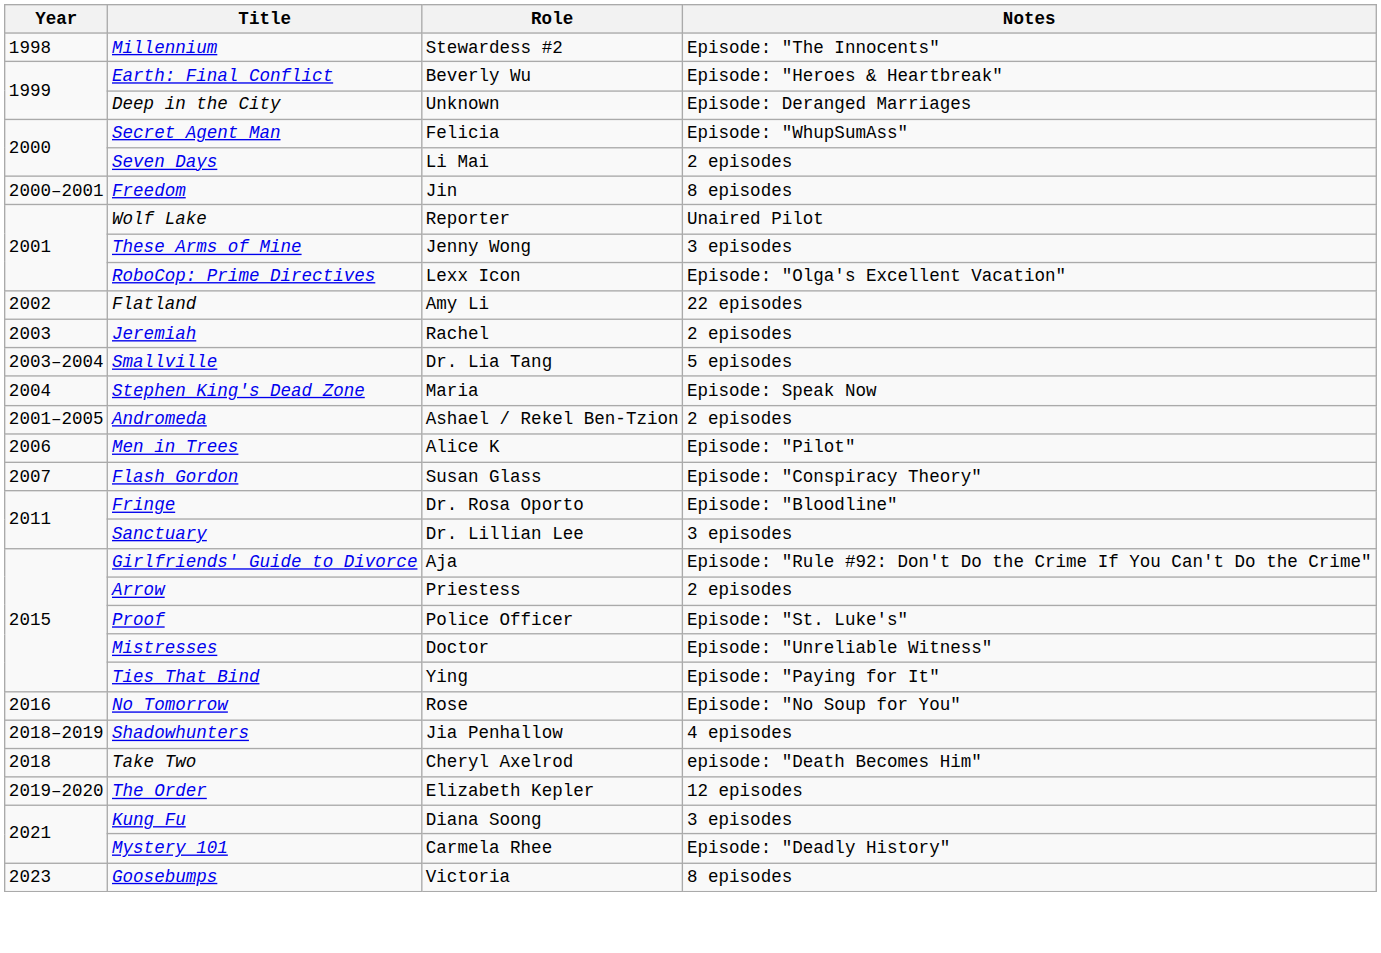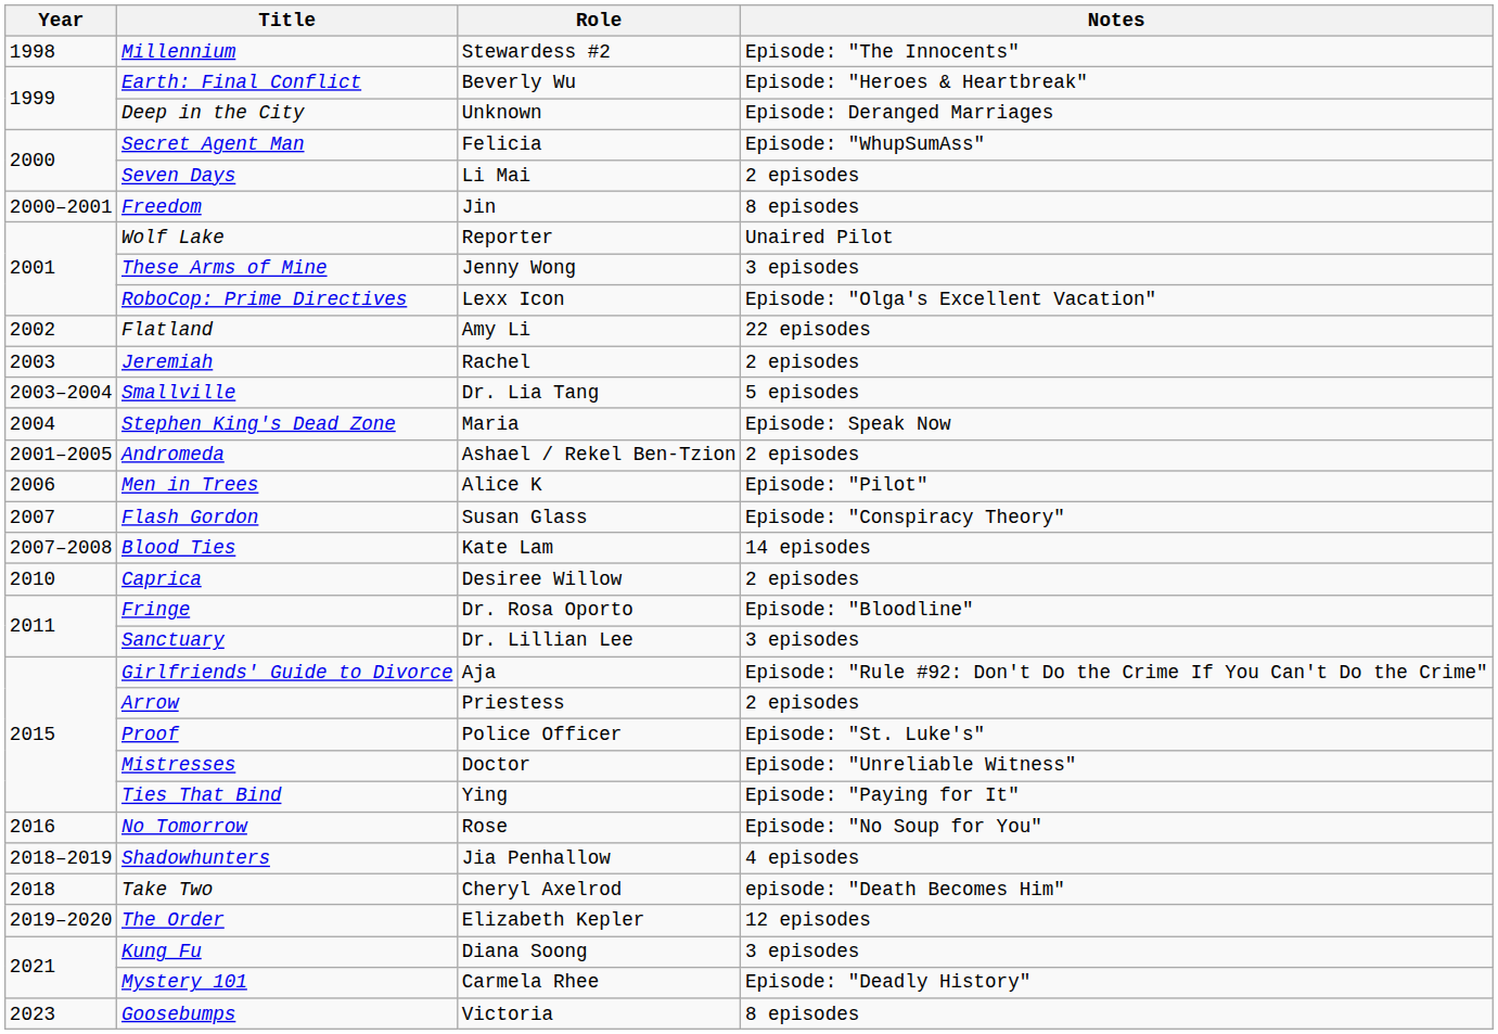+ row: 2007–2008 | Blood Ties | Kate Lam | 14 episodes
+ row: 2010 | Caprica | Desiree Willow | 2 episodes
